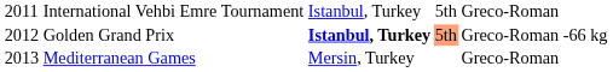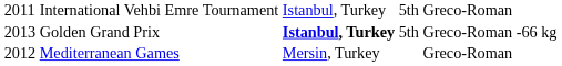Golden Grand Prix | column 1: 2012 -> 2013
Golden Grand Prix | column 4: lightsalmon background -> no background
Mediterranean Games | column 1: 2013 -> 2012
